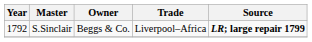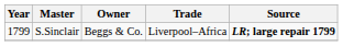S.Sinclair | Year: 1792 -> 1799
